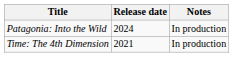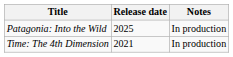Patagonia: Into the Wild | Release date: 2024 -> 2025
